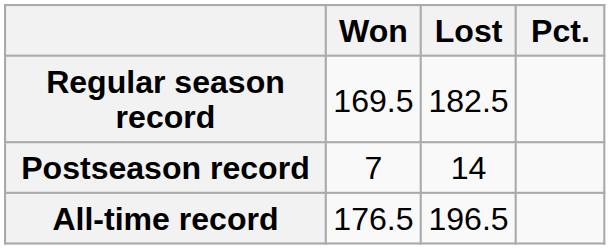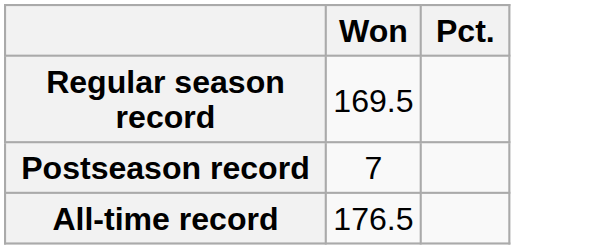- column: Lost | 182.5 | 14 | 196.5
